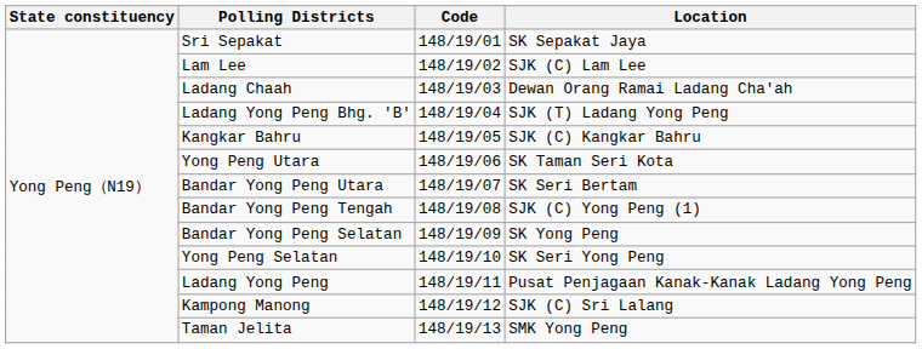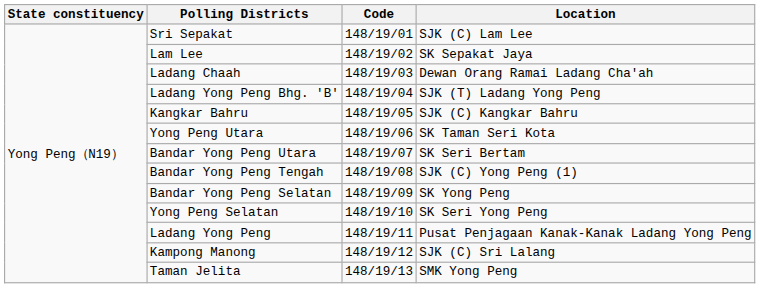Sri Sepakat | Location: SK Sepakat Jaya -> SJK (C) Lam Lee
Lam Lee | Location: SJK (C) Lam Lee -> SK Sepakat Jaya
